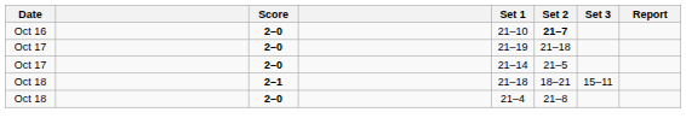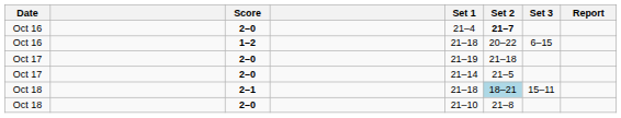Oct 16 / 2–0 | Set 1: 21–10 -> 21–4
+ row: Oct 16 | 1–2 | 21–18 | 20–22 | 6–15
Oct 18 / 2–1 | Set 2: no background -> lightblue background
Oct 18 / 2–0 | Set 1: 21–4 -> 21–10
